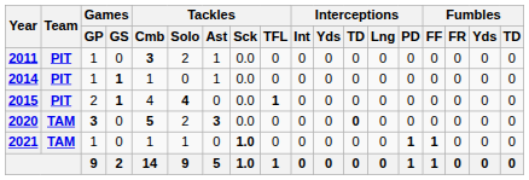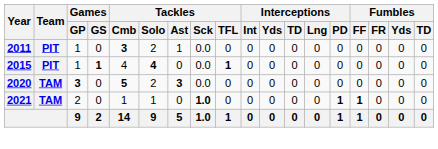- row: 2014 | PIT | 1 | 1 | 1 | 0 | 1 | 0.0 | 0 | 0 | 0 | 0 | 0 | 0 | 0 | 0 | 0 | 0
2015 | Games / GP: 2 -> 1
2020 | Interceptions / TD: bold -> normal
2021 | Games / GP: 1 -> 2
